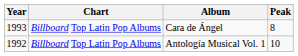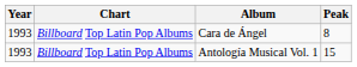Antología Musical Vol. 1 | Year: 1992 -> 1993
Antología Musical Vol. 1 | Peak: 10 -> 15
